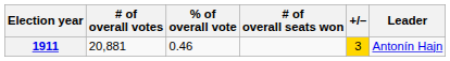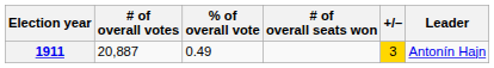1911 | # of overall votes: 20,881 -> 20,887
1911 | % of overall vote: 0.46 -> 0.49
